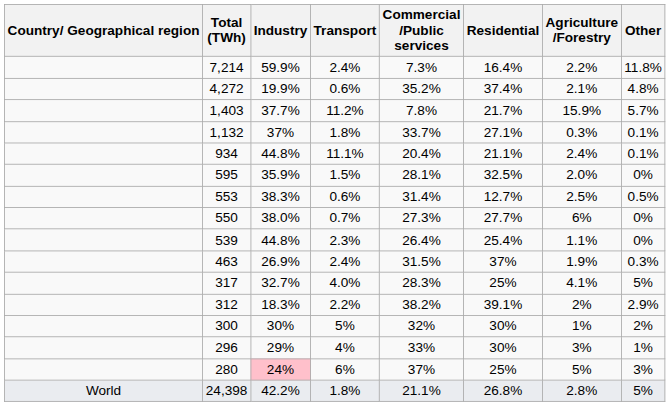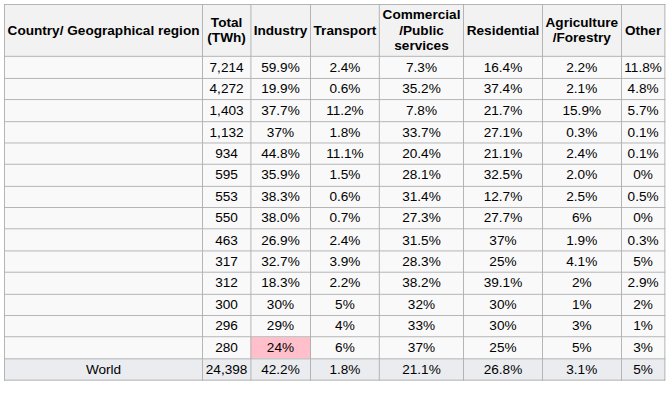- row: 539 | 44.8% | 2.3% | 26.4% | 25.4% | 1.1% | 0%
317 | Transport: 4.0% -> 3.9%
24,398 | Agriculture /Forestry: 2.8% -> 3.1%
